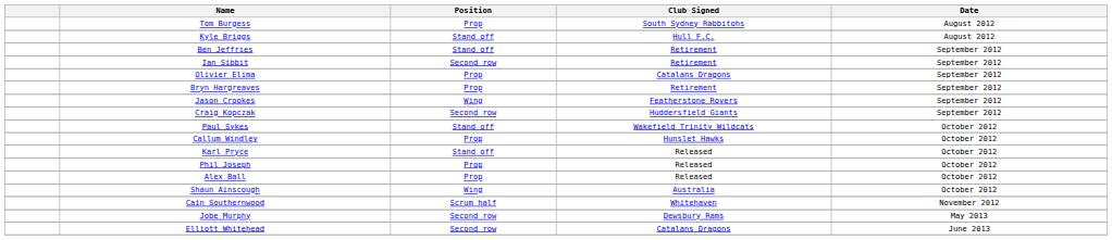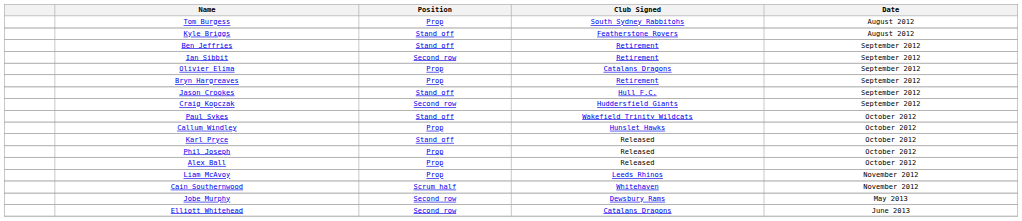Kyle Briggs | Club Signed: Hull F.C. -> Featherstone Rovers
Jason Crookes | Position: Wing -> Stand off
Jason Crookes | Club Signed: Featherstone Rovers -> Hull F.C.
- row: Shaun Ainscough | Wing | Australia | October 2012
+ row: Liam McAvoy | Prop | Leeds Rhinos | November 2012
